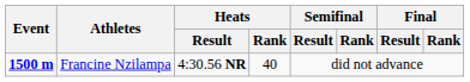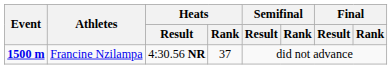Francine Nzilampa | Heats / Rank: 40 -> 37
